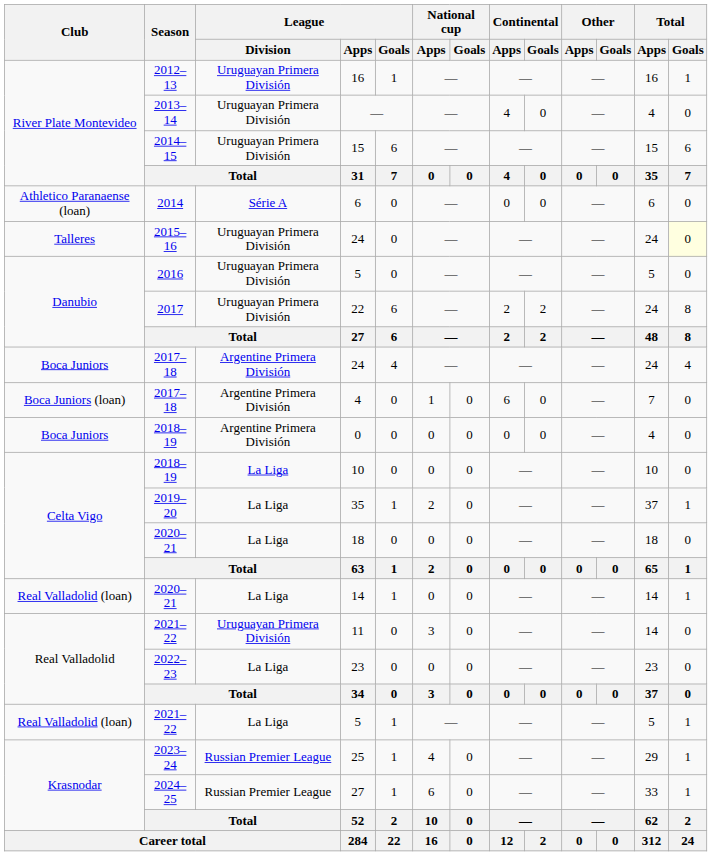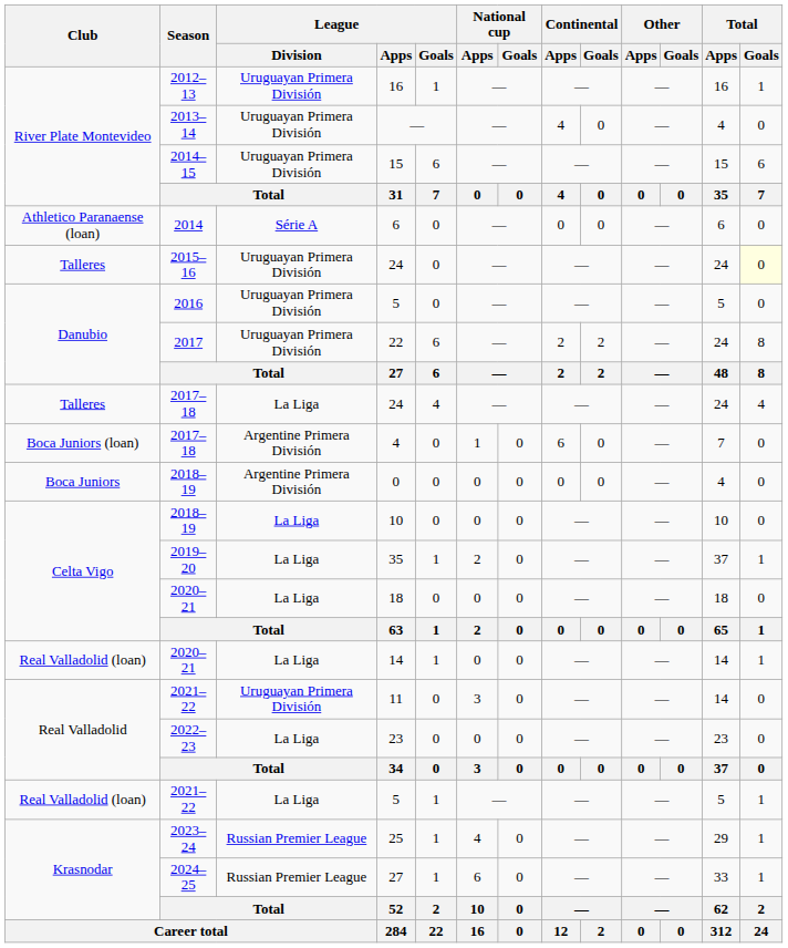2017–18 / 24 | Club: Boca Juniors -> Talleres
2017–18 / 24 | League / Division: Argentine Primera División -> La Liga
